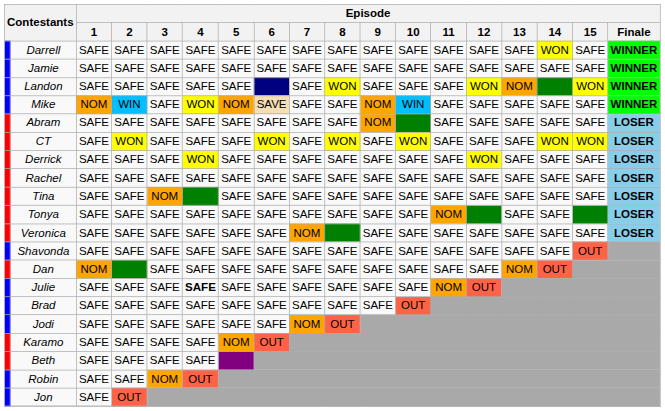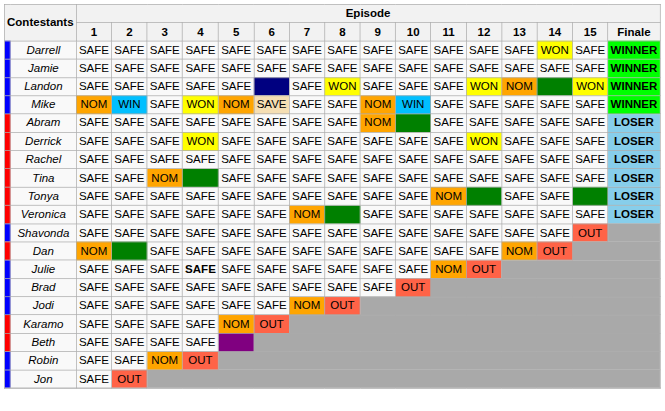- row: CT | SAFE | WON | SAFE | SAFE | SAFE | WON | SAFE | WON | SAFE | WON | SAFE | SAFE | SAFE | WON | WON | LOSER
